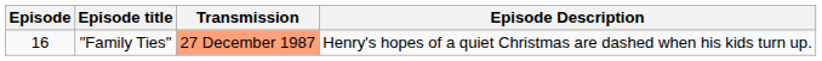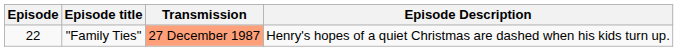"Family Ties" | Episode: 16 -> 22
